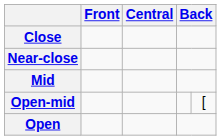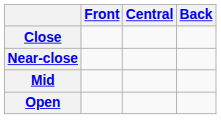- row: Open-mid | [
